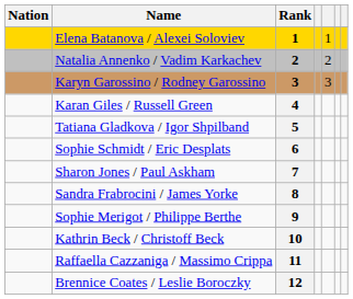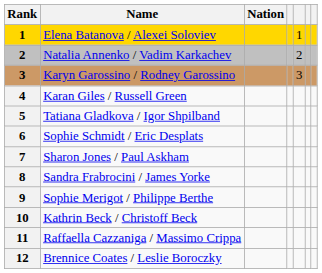columns swapped: Rank <-> Nation
